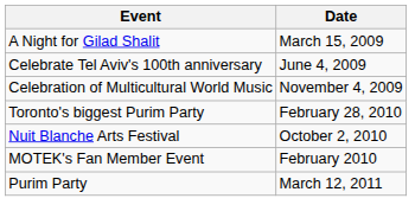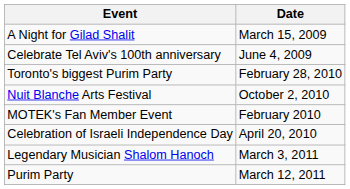- row: Celebration of Multicultural World Music | November 4, 2009
+ row: Celebration of Israeli Independence Day | April 20, 2010
+ row: Legendary Musician Shalom Hanoch | March 3, 2011
